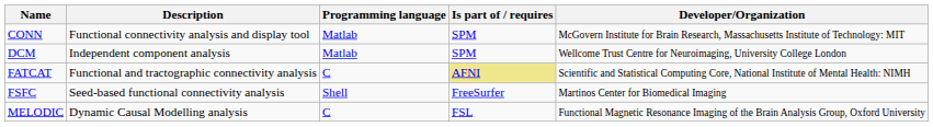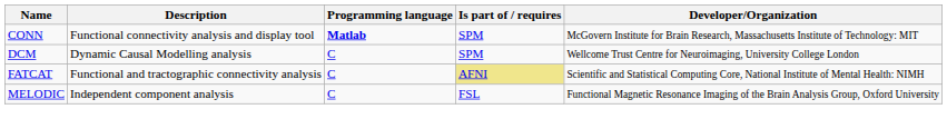CONN | Programming language: normal -> bold
DCM | Description: Independent component analysis -> Dynamic Causal Modelling analysis
DCM | Programming language: Matlab -> C
- row: FSFC | Seed-based functional connectivity analysis | Shell | FreeSurfer | Martinos Center for Biomedical Imaging
MELODIC | Description: Dynamic Causal Modelling analysis -> Independent component analysis
